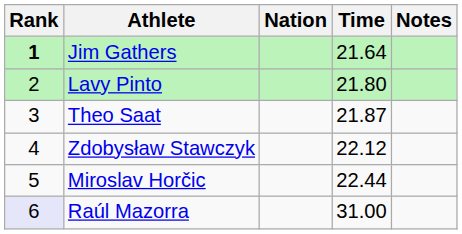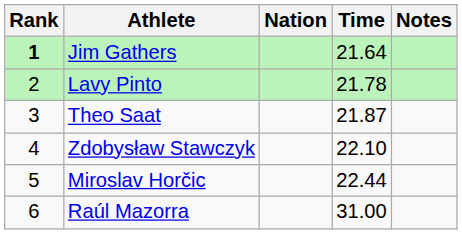Lavy Pinto | Time: 21.80 -> 21.78
Zdobysław Stawczyk | Time: 22.12 -> 22.10
Raúl Mazorra | Rank: lavender background -> no background
